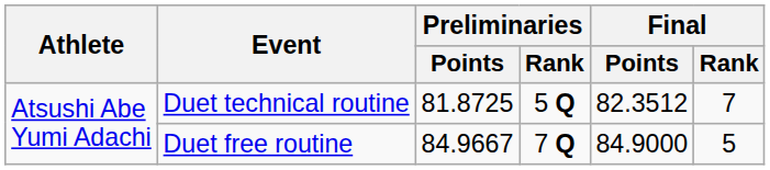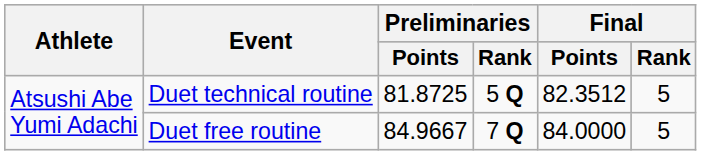Duet technical routine | Final / Rank: 7 -> 5
Duet free routine | Final / Points: 84.9000 -> 84.0000
